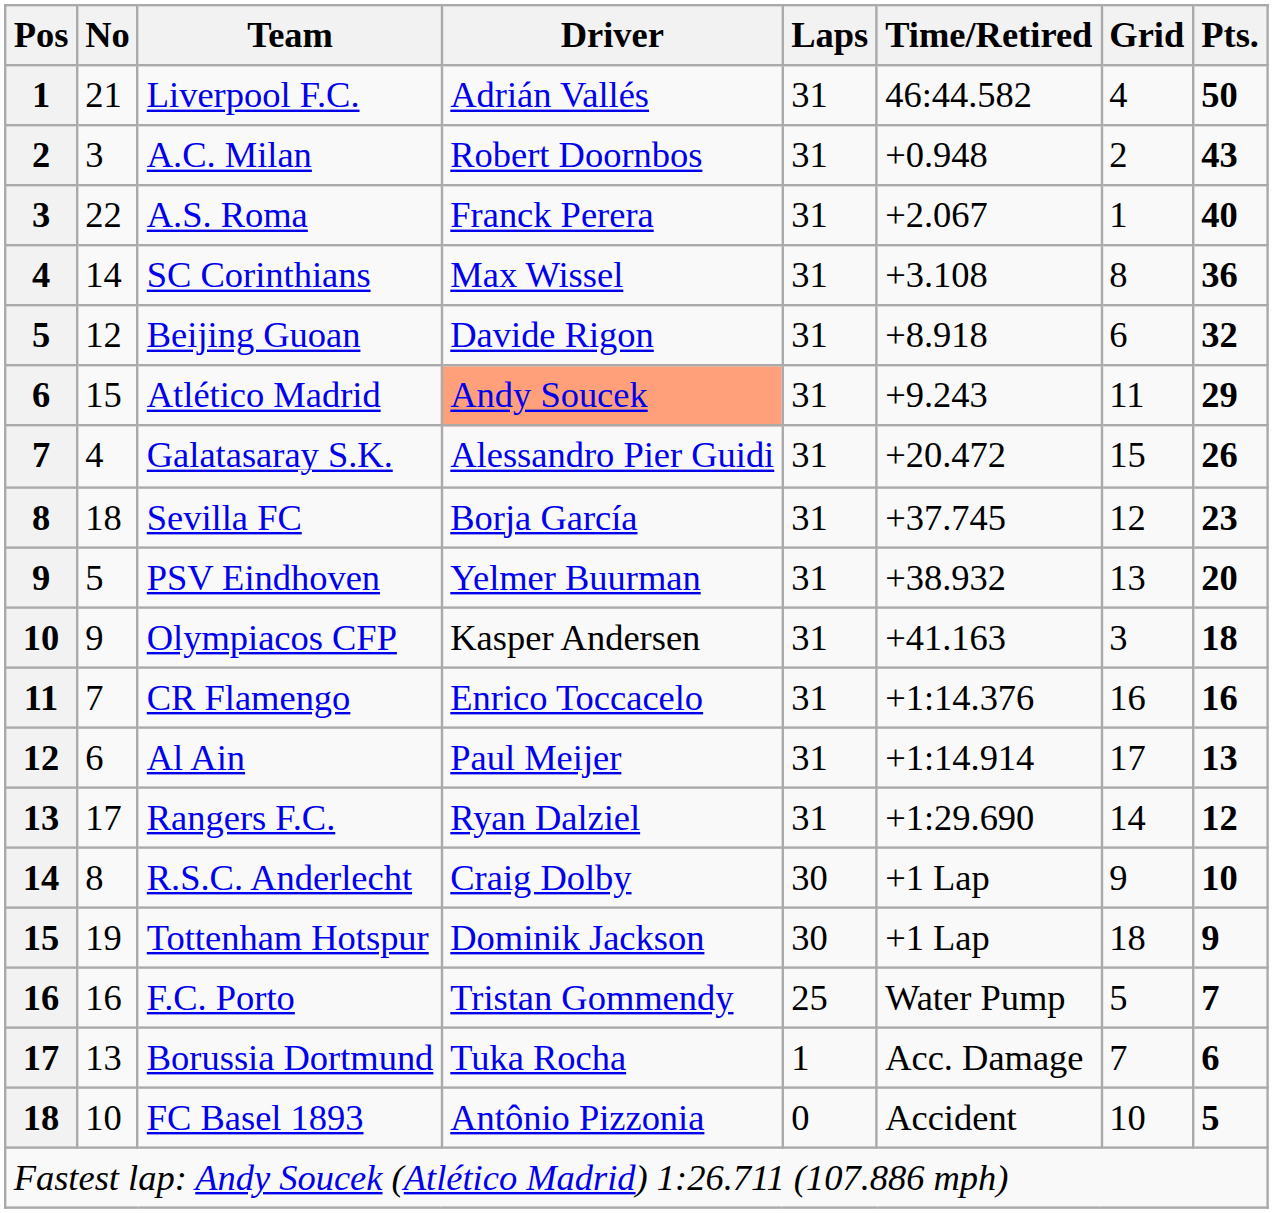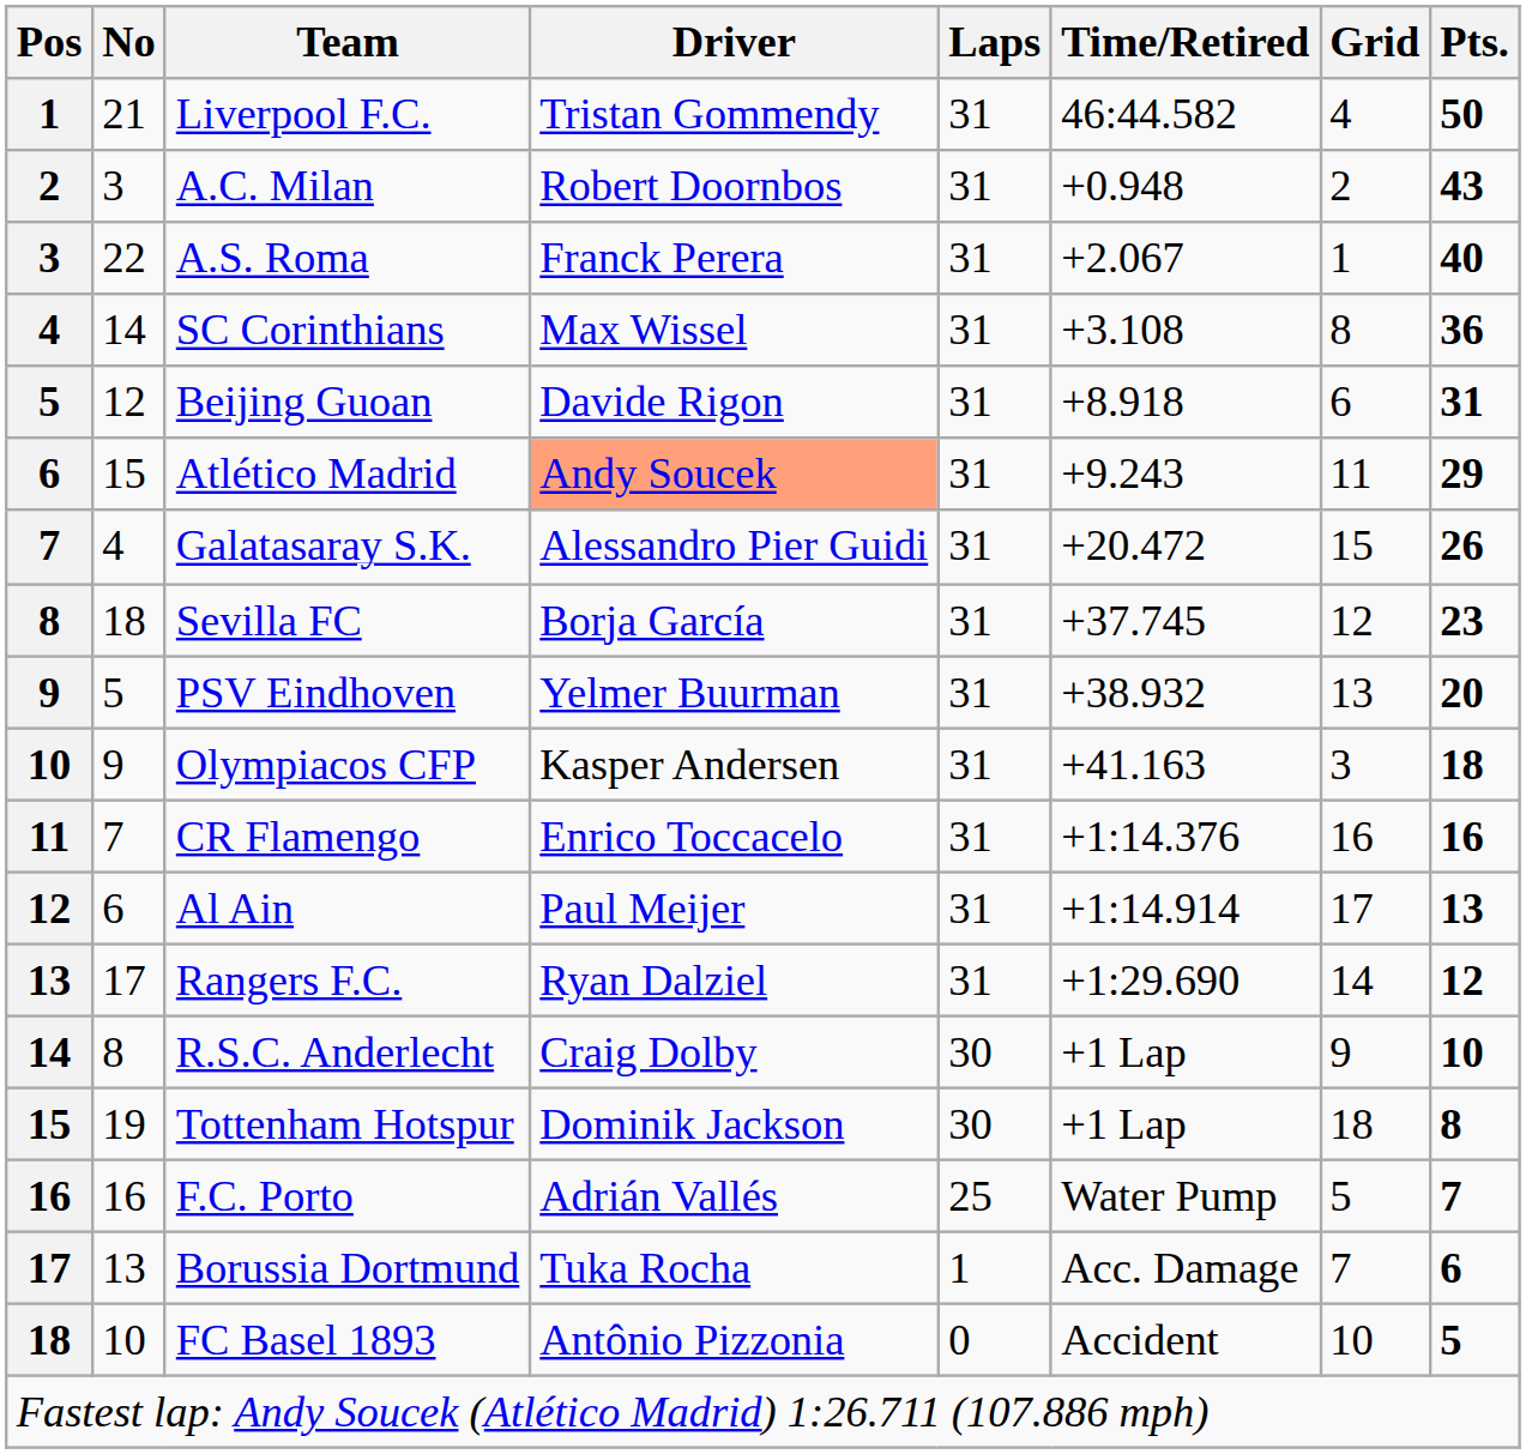Liverpool F.C. | Driver: Adrián Vallés -> Tristan Gommendy
Beijing Guoan | Pts.: 32 -> 31
Tottenham Hotspur | Pts.: 9 -> 8
F.C. Porto | Driver: Tristan Gommendy -> Adrián Vallés
